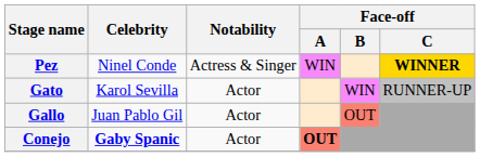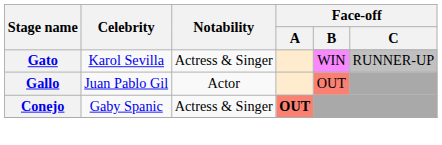- row: Pez | Ninel Conde | Actress & Singer | WIN | WINNER
Gato | Notability: Actor -> Actress & Singer
Conejo | Celebrity: bold -> normal
Conejo | Notability: Actor -> Actress & Singer
